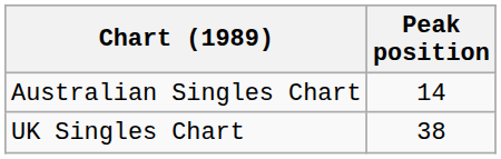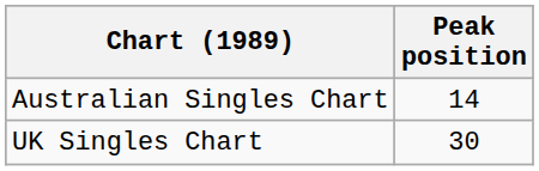UK Singles Chart | Peak position: 38 -> 30
